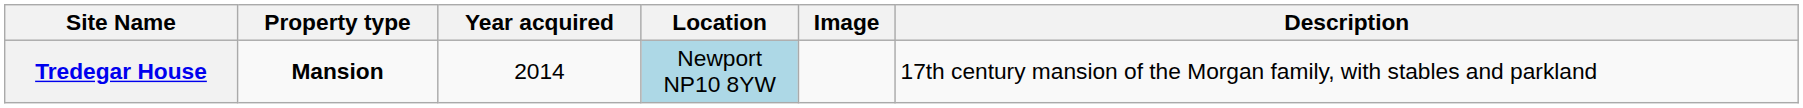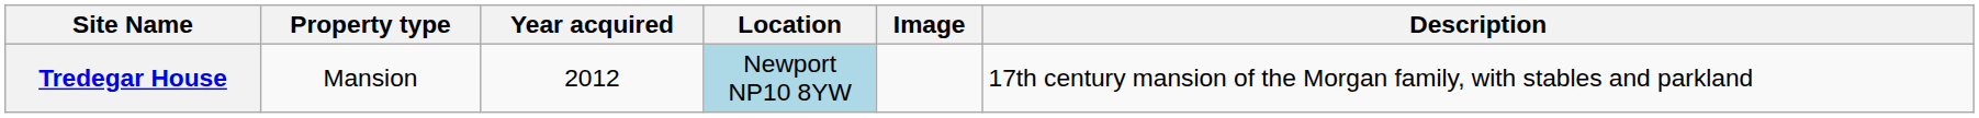Tredegar House | Property type: bold -> normal
Tredegar House | Year acquired: 2014 -> 2012
